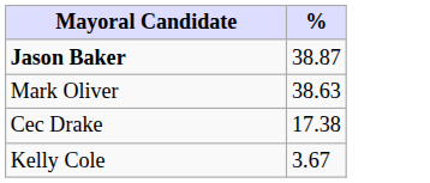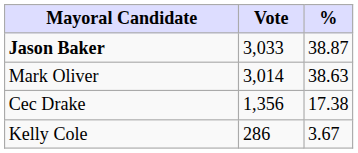+ column: Vote | 3,033 | 3,014 | 1,356 | 286
